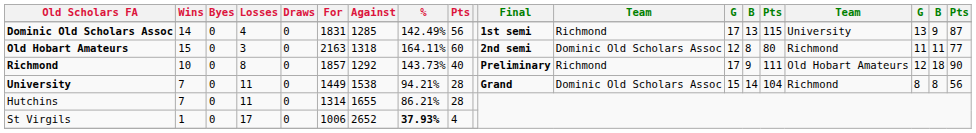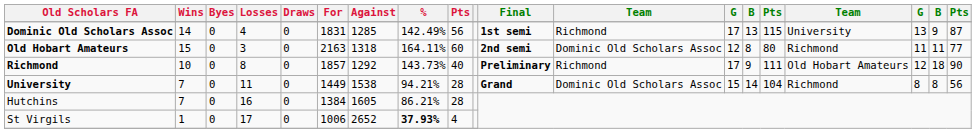Hutchins | Losses: 11 -> 16
Hutchins | For: 1314 -> 1384
Hutchins | Against: 1655 -> 1605
